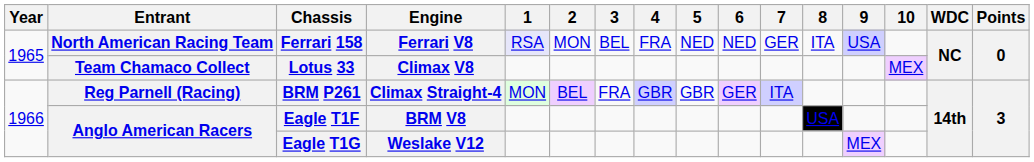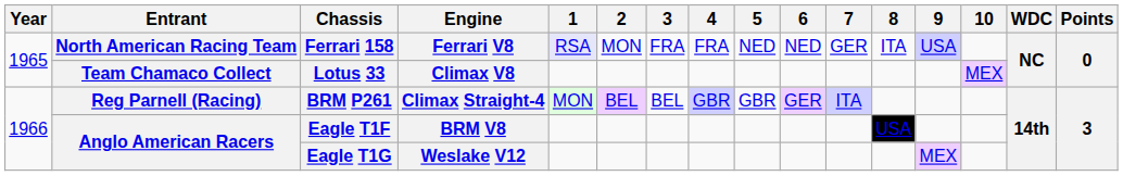Ferrari 158 | 3: BEL -> FRA
BRM P261 | 3: FRA -> BEL
